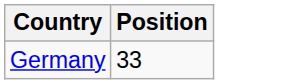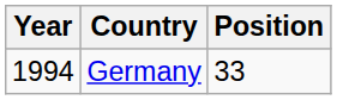+ column: Year | 1994
